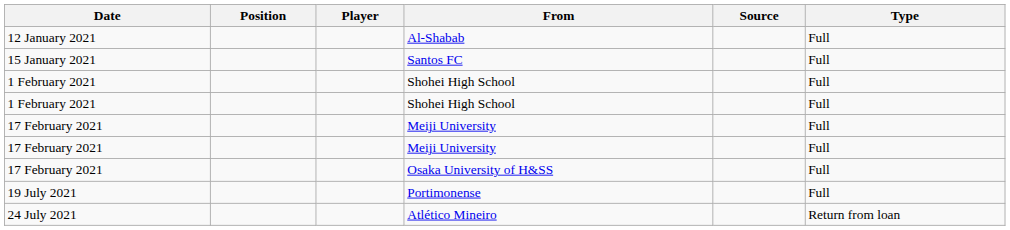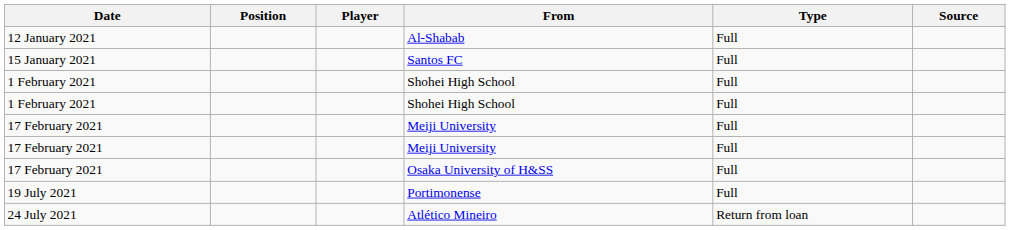columns swapped: Type <-> Source
